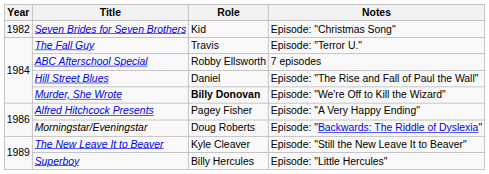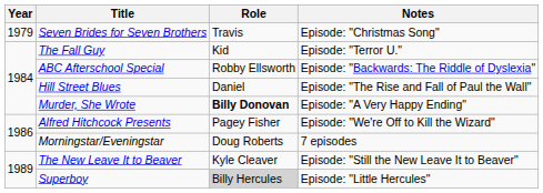Seven Brides for Seven Brothers | Year: 1982 -> 1979
Seven Brides for Seven Brothers | Role: Kid -> Travis
The Fall Guy | Role: Travis -> Kid
ABC Afterschool Special | Notes: 7 episodes -> Episode: "Backwards: The Riddle of Dyslexia"
Murder, She Wrote | Notes: Episode: "We're Off to Kill the Wizard" -> Episode: "A Very Happy Ending"
Alfred Hitchcock Presents | Notes: Episode: "A Very Happy Ending" -> Episode: "We're Off to Kill the Wizard"
Morningstar/Eveningstar | Notes: Episode: "Backwards: The Riddle of Dyslexia" -> 7 episodes
Superboy | Role: no background -> lightgrey background
